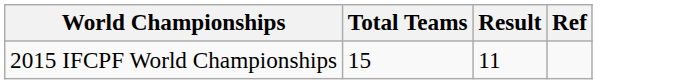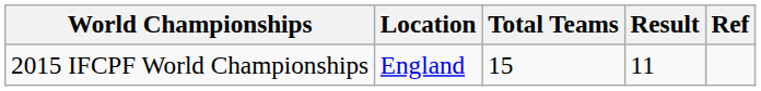+ column: Location | England
